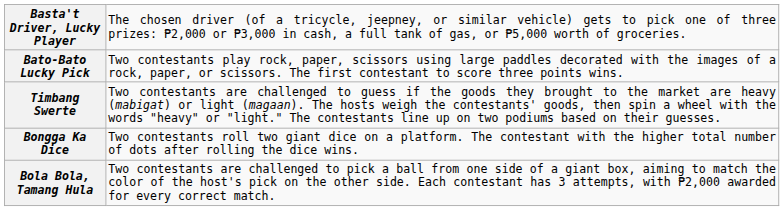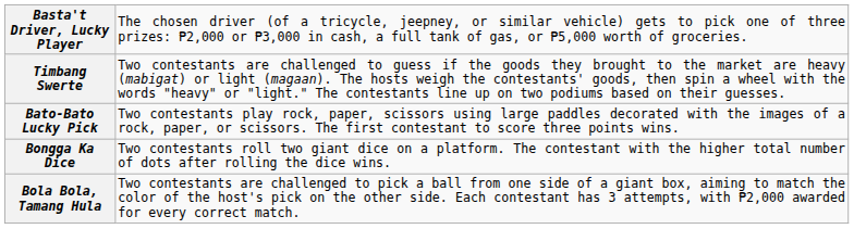rows swapped: Bato-Bato Lucky Pick <-> Timbang Swerte
